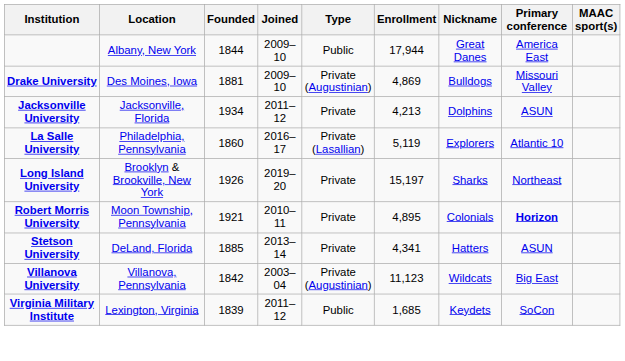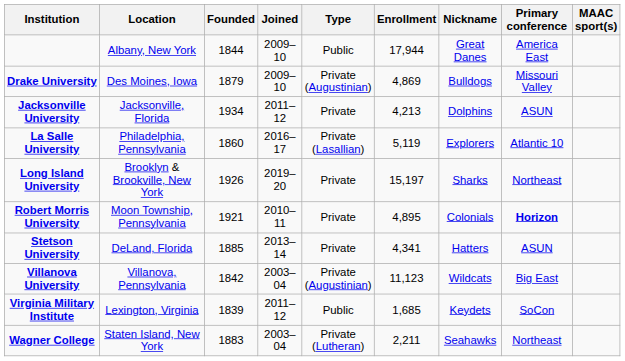Drake University | Founded: 1881 -> 1879
+ row: Wagner College | Staten Island, New York | 1883 | 2003–04 | Private (Lutheran) | 2,211 | Seahawks | Northeast
